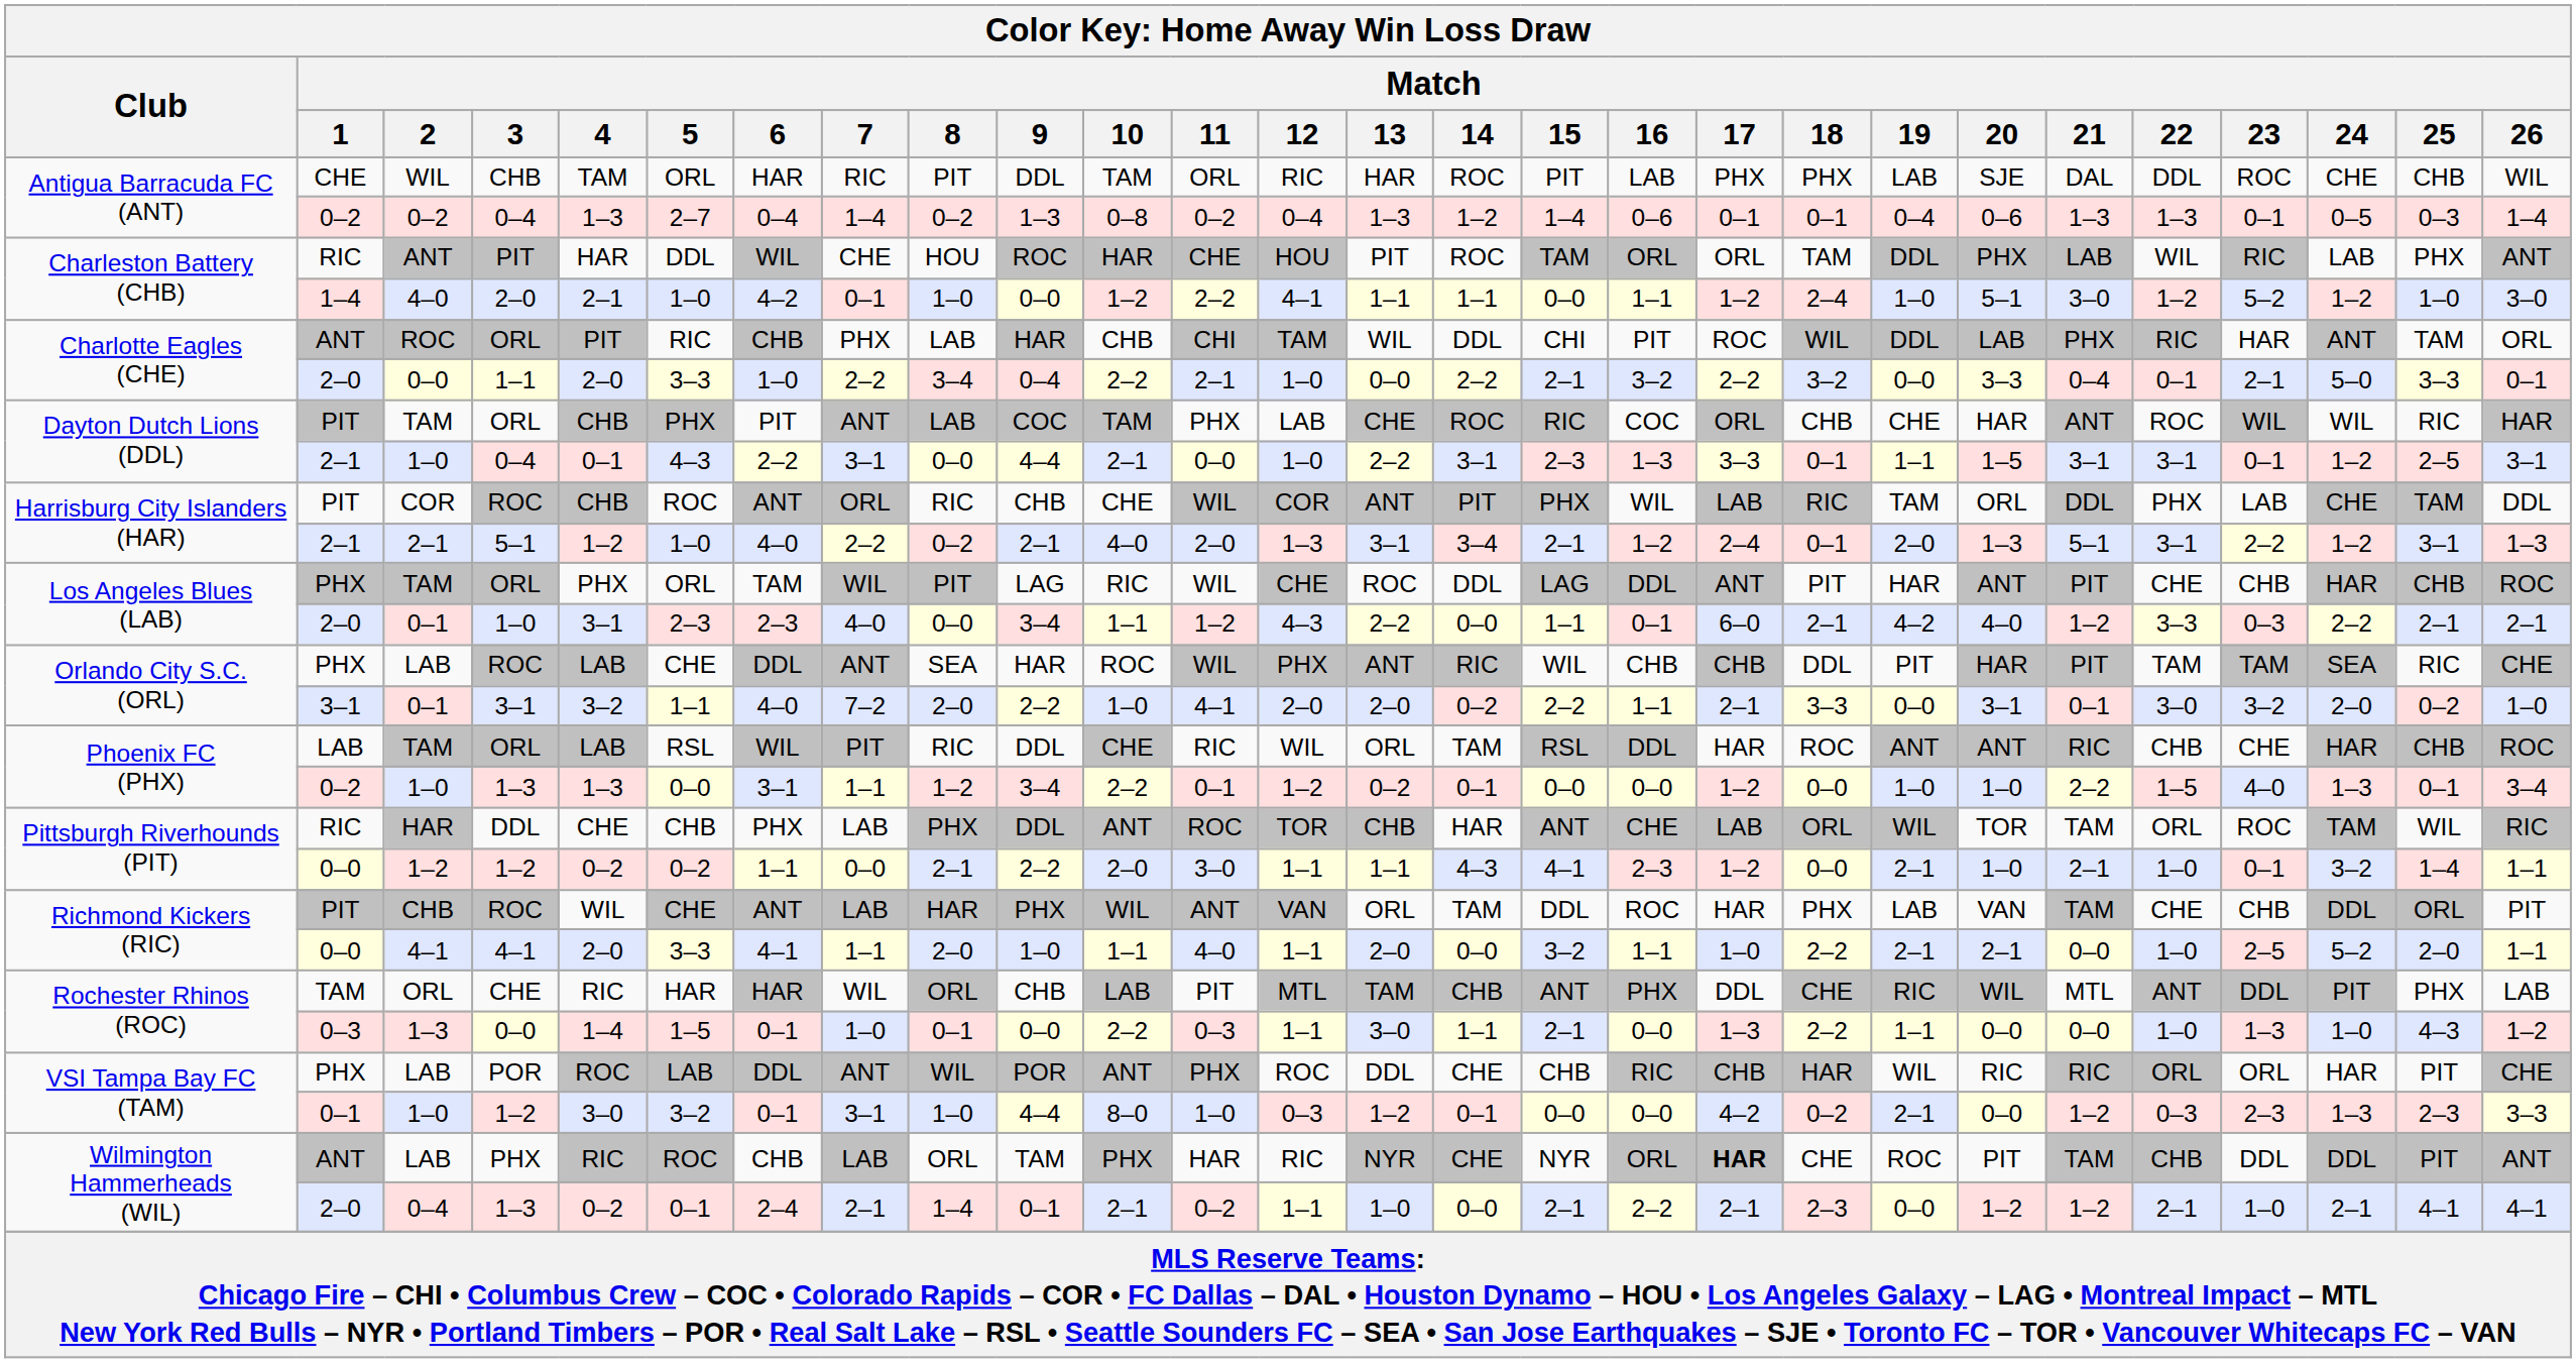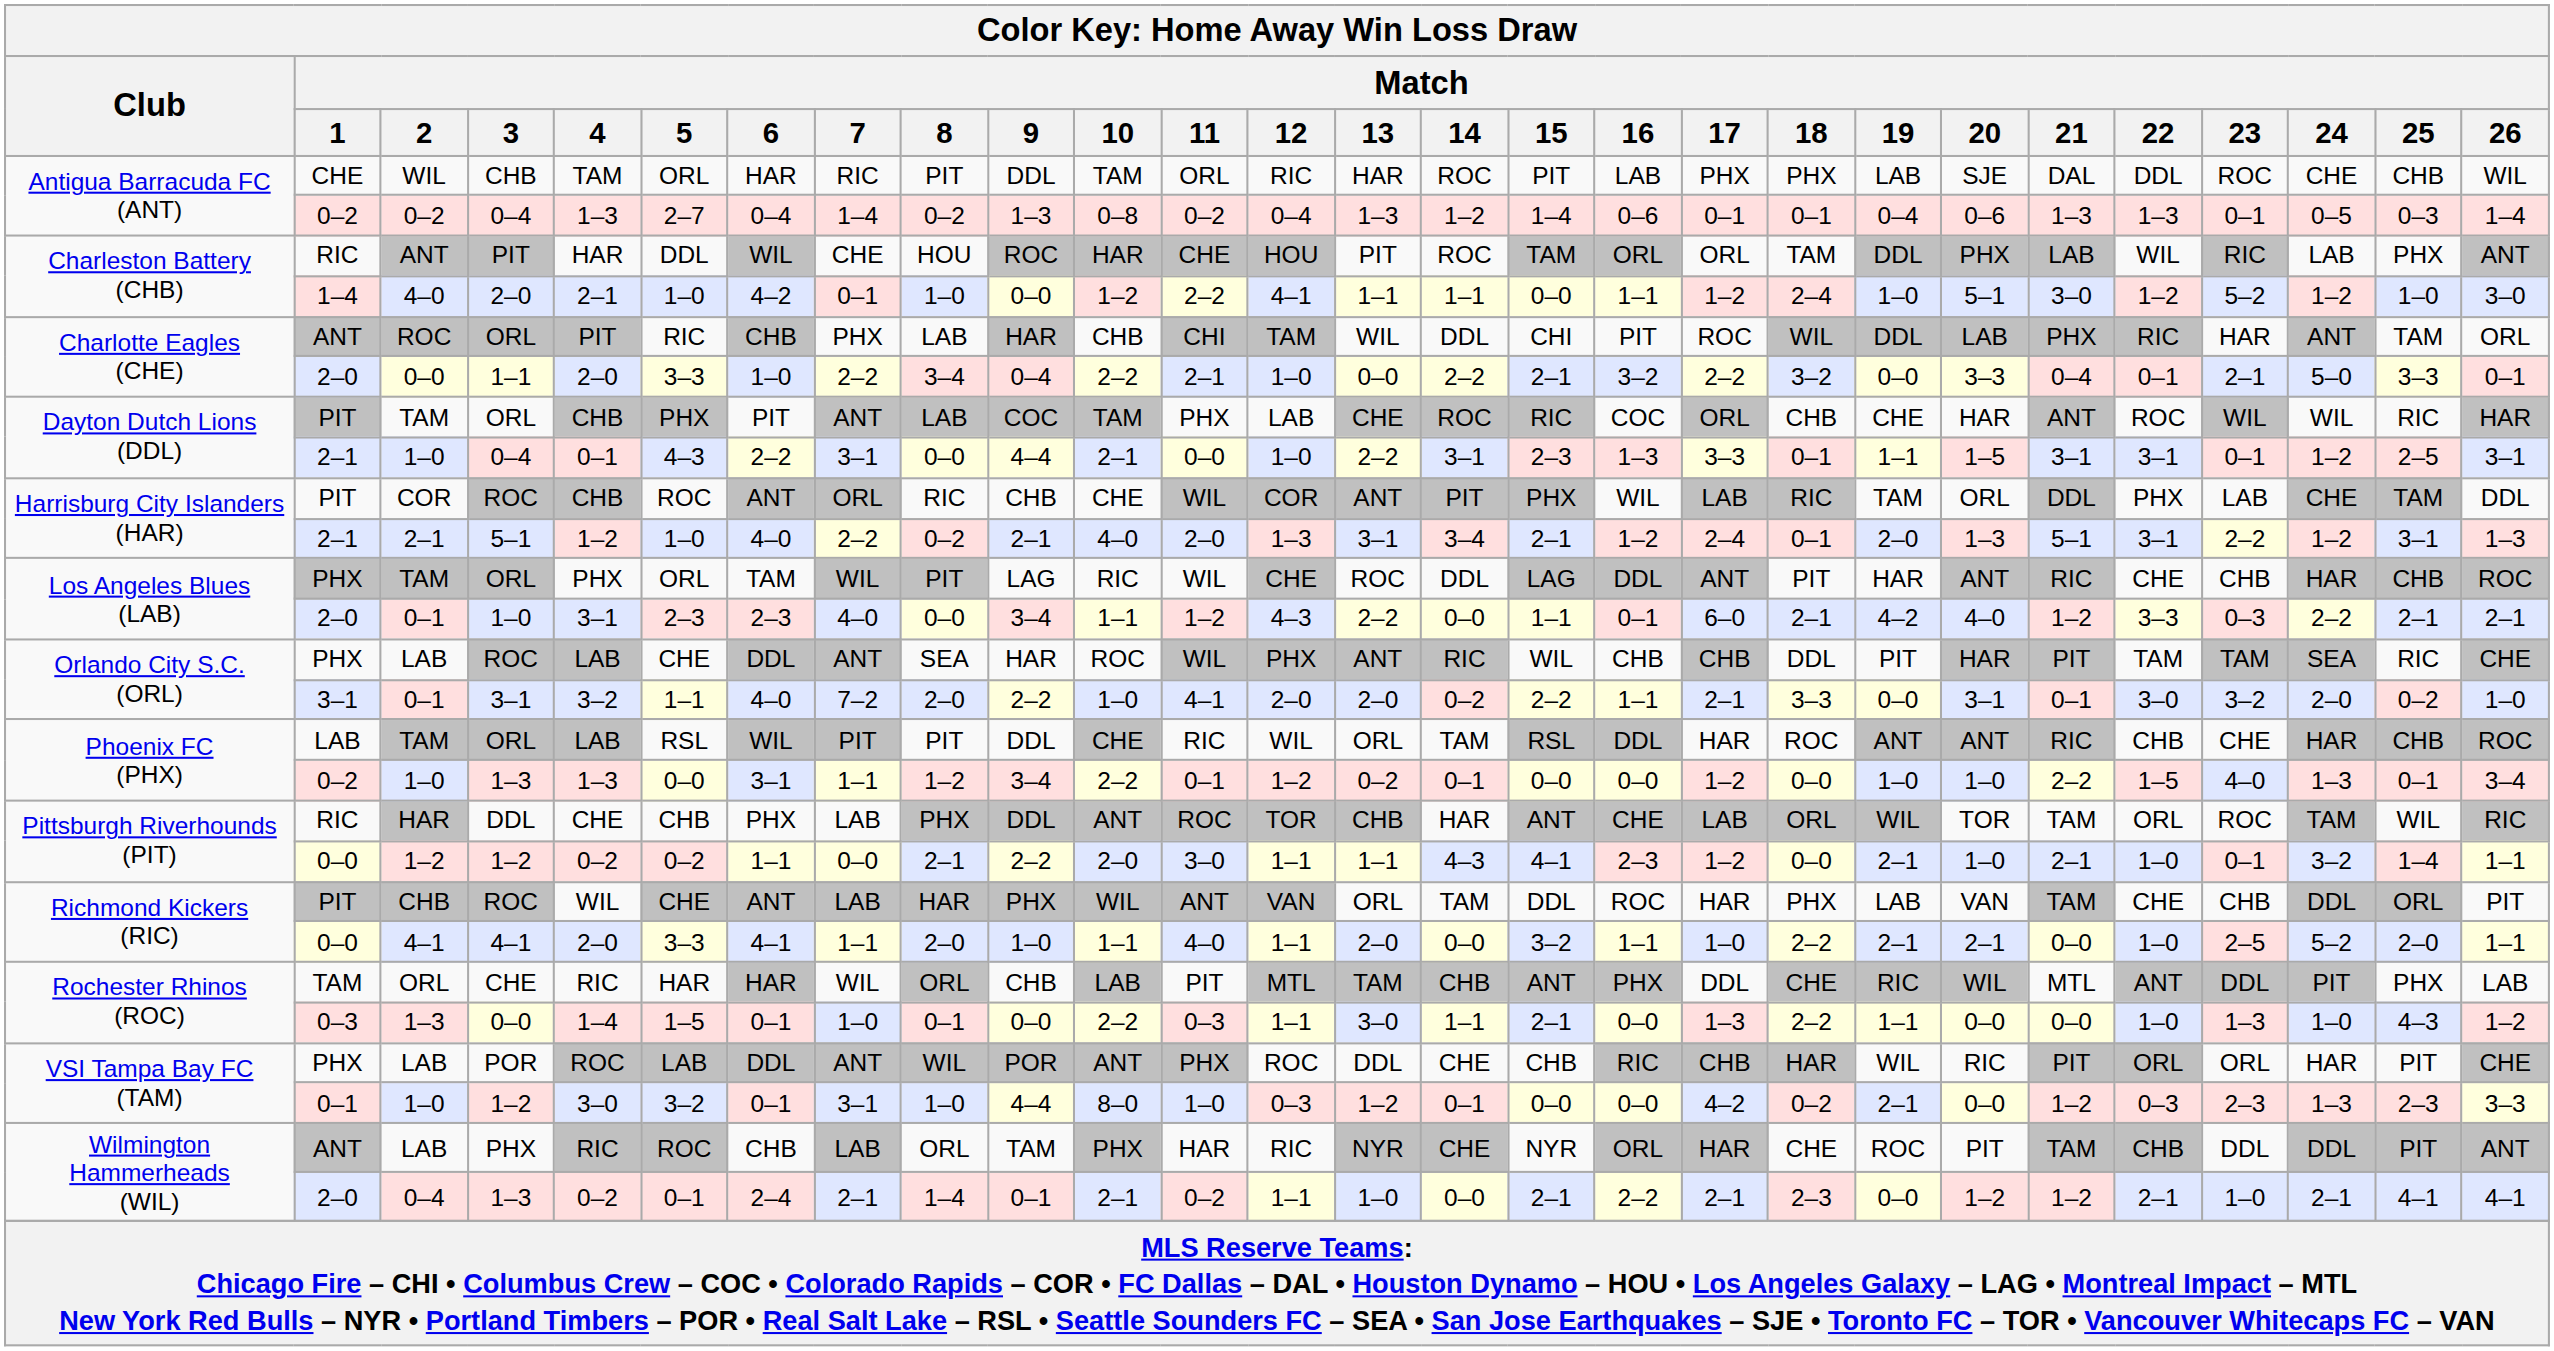Los Angeles Blues (LAB) / TAM | Match / 21: PIT -> RIC
Phoenix FC (PHX) / TAM | Match / 8: RIC -> PIT
VSI Tampa Bay FC (TAM) / LAB | Match / 21: RIC -> PIT
Wilmington Hammerheads (WIL) / LAB | Match / 17: bold -> normal
